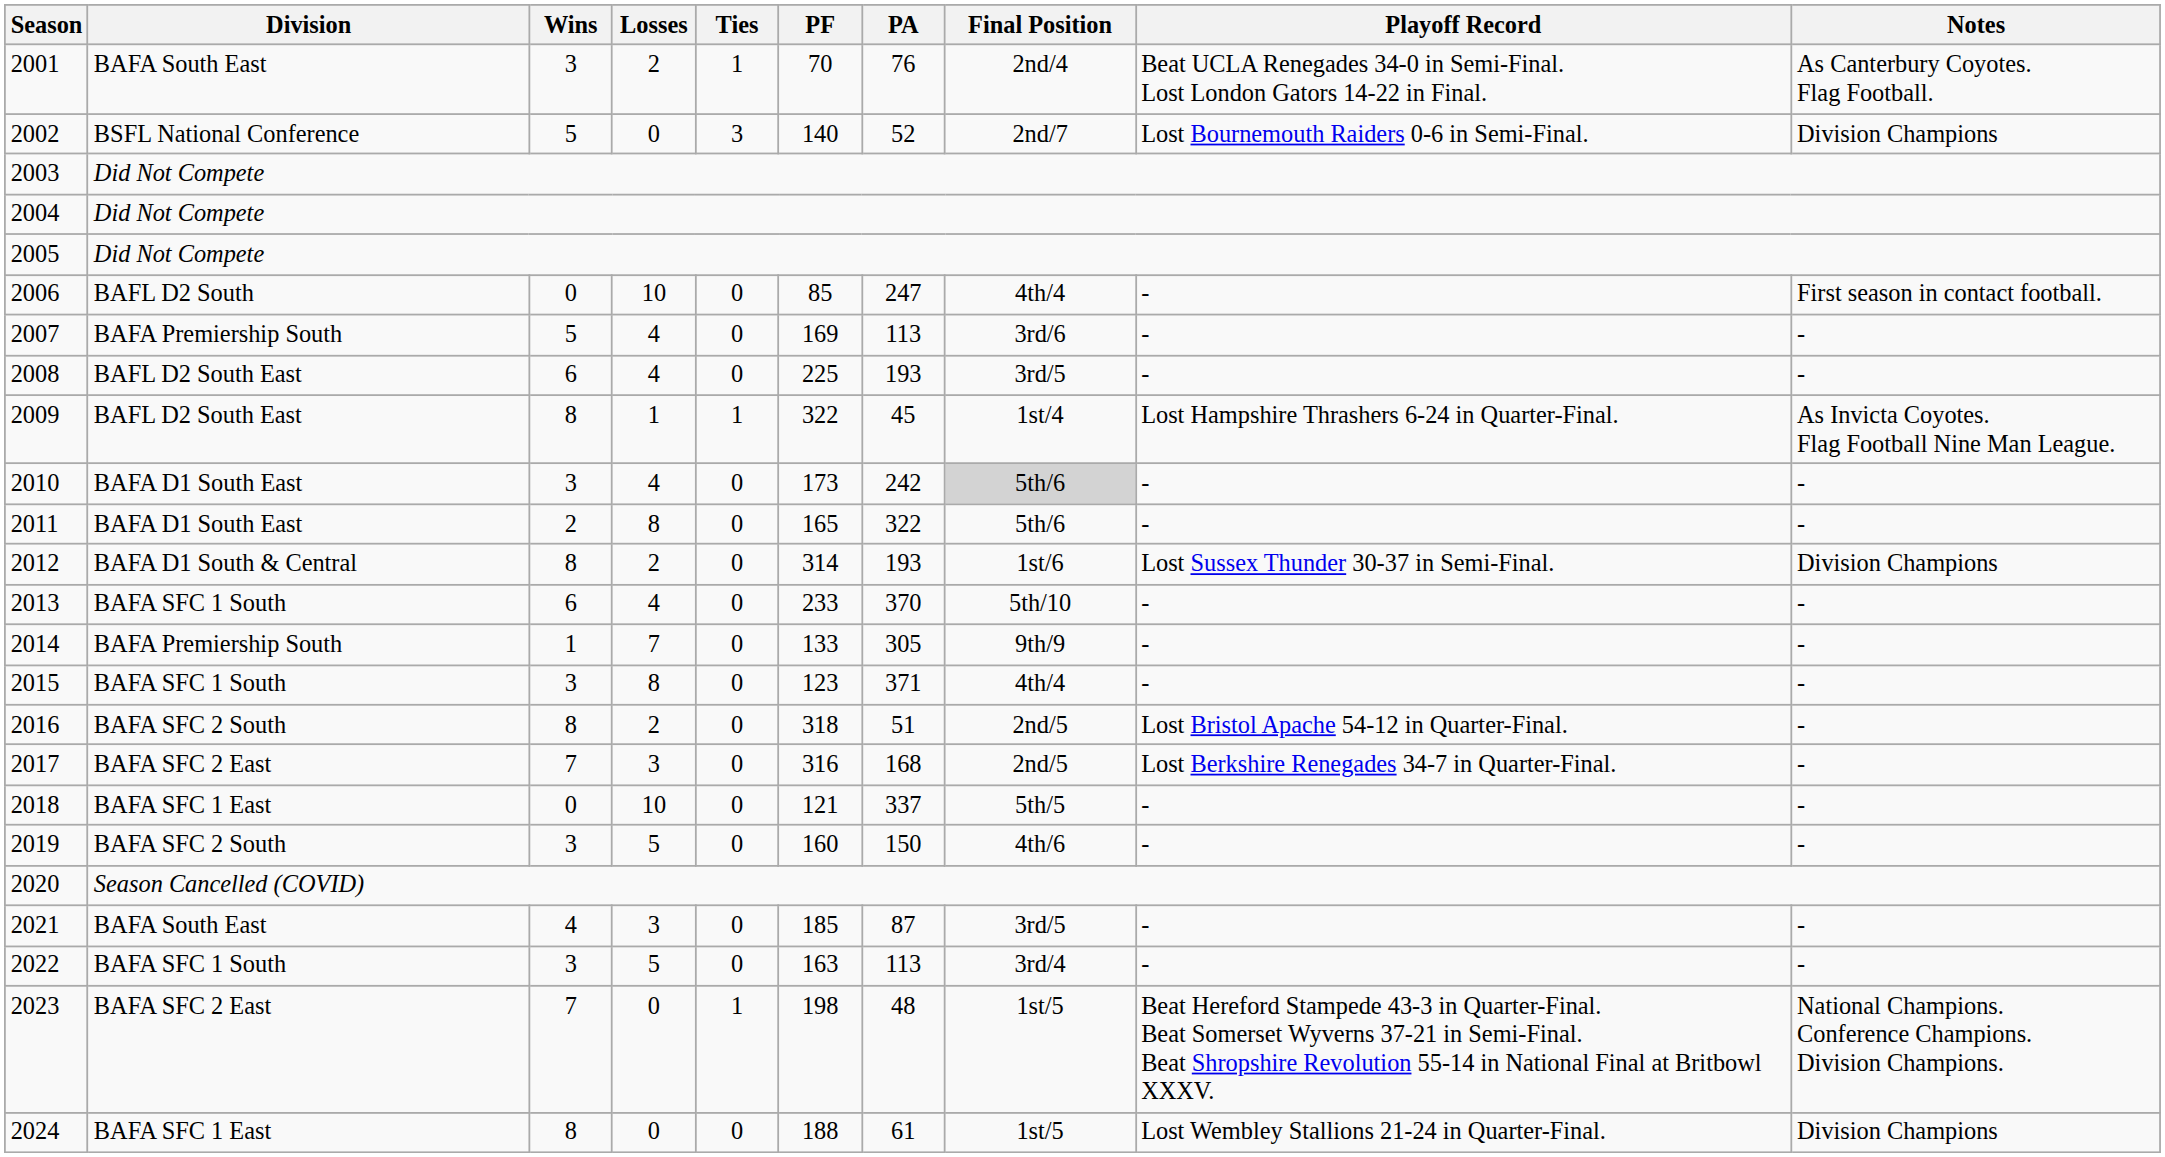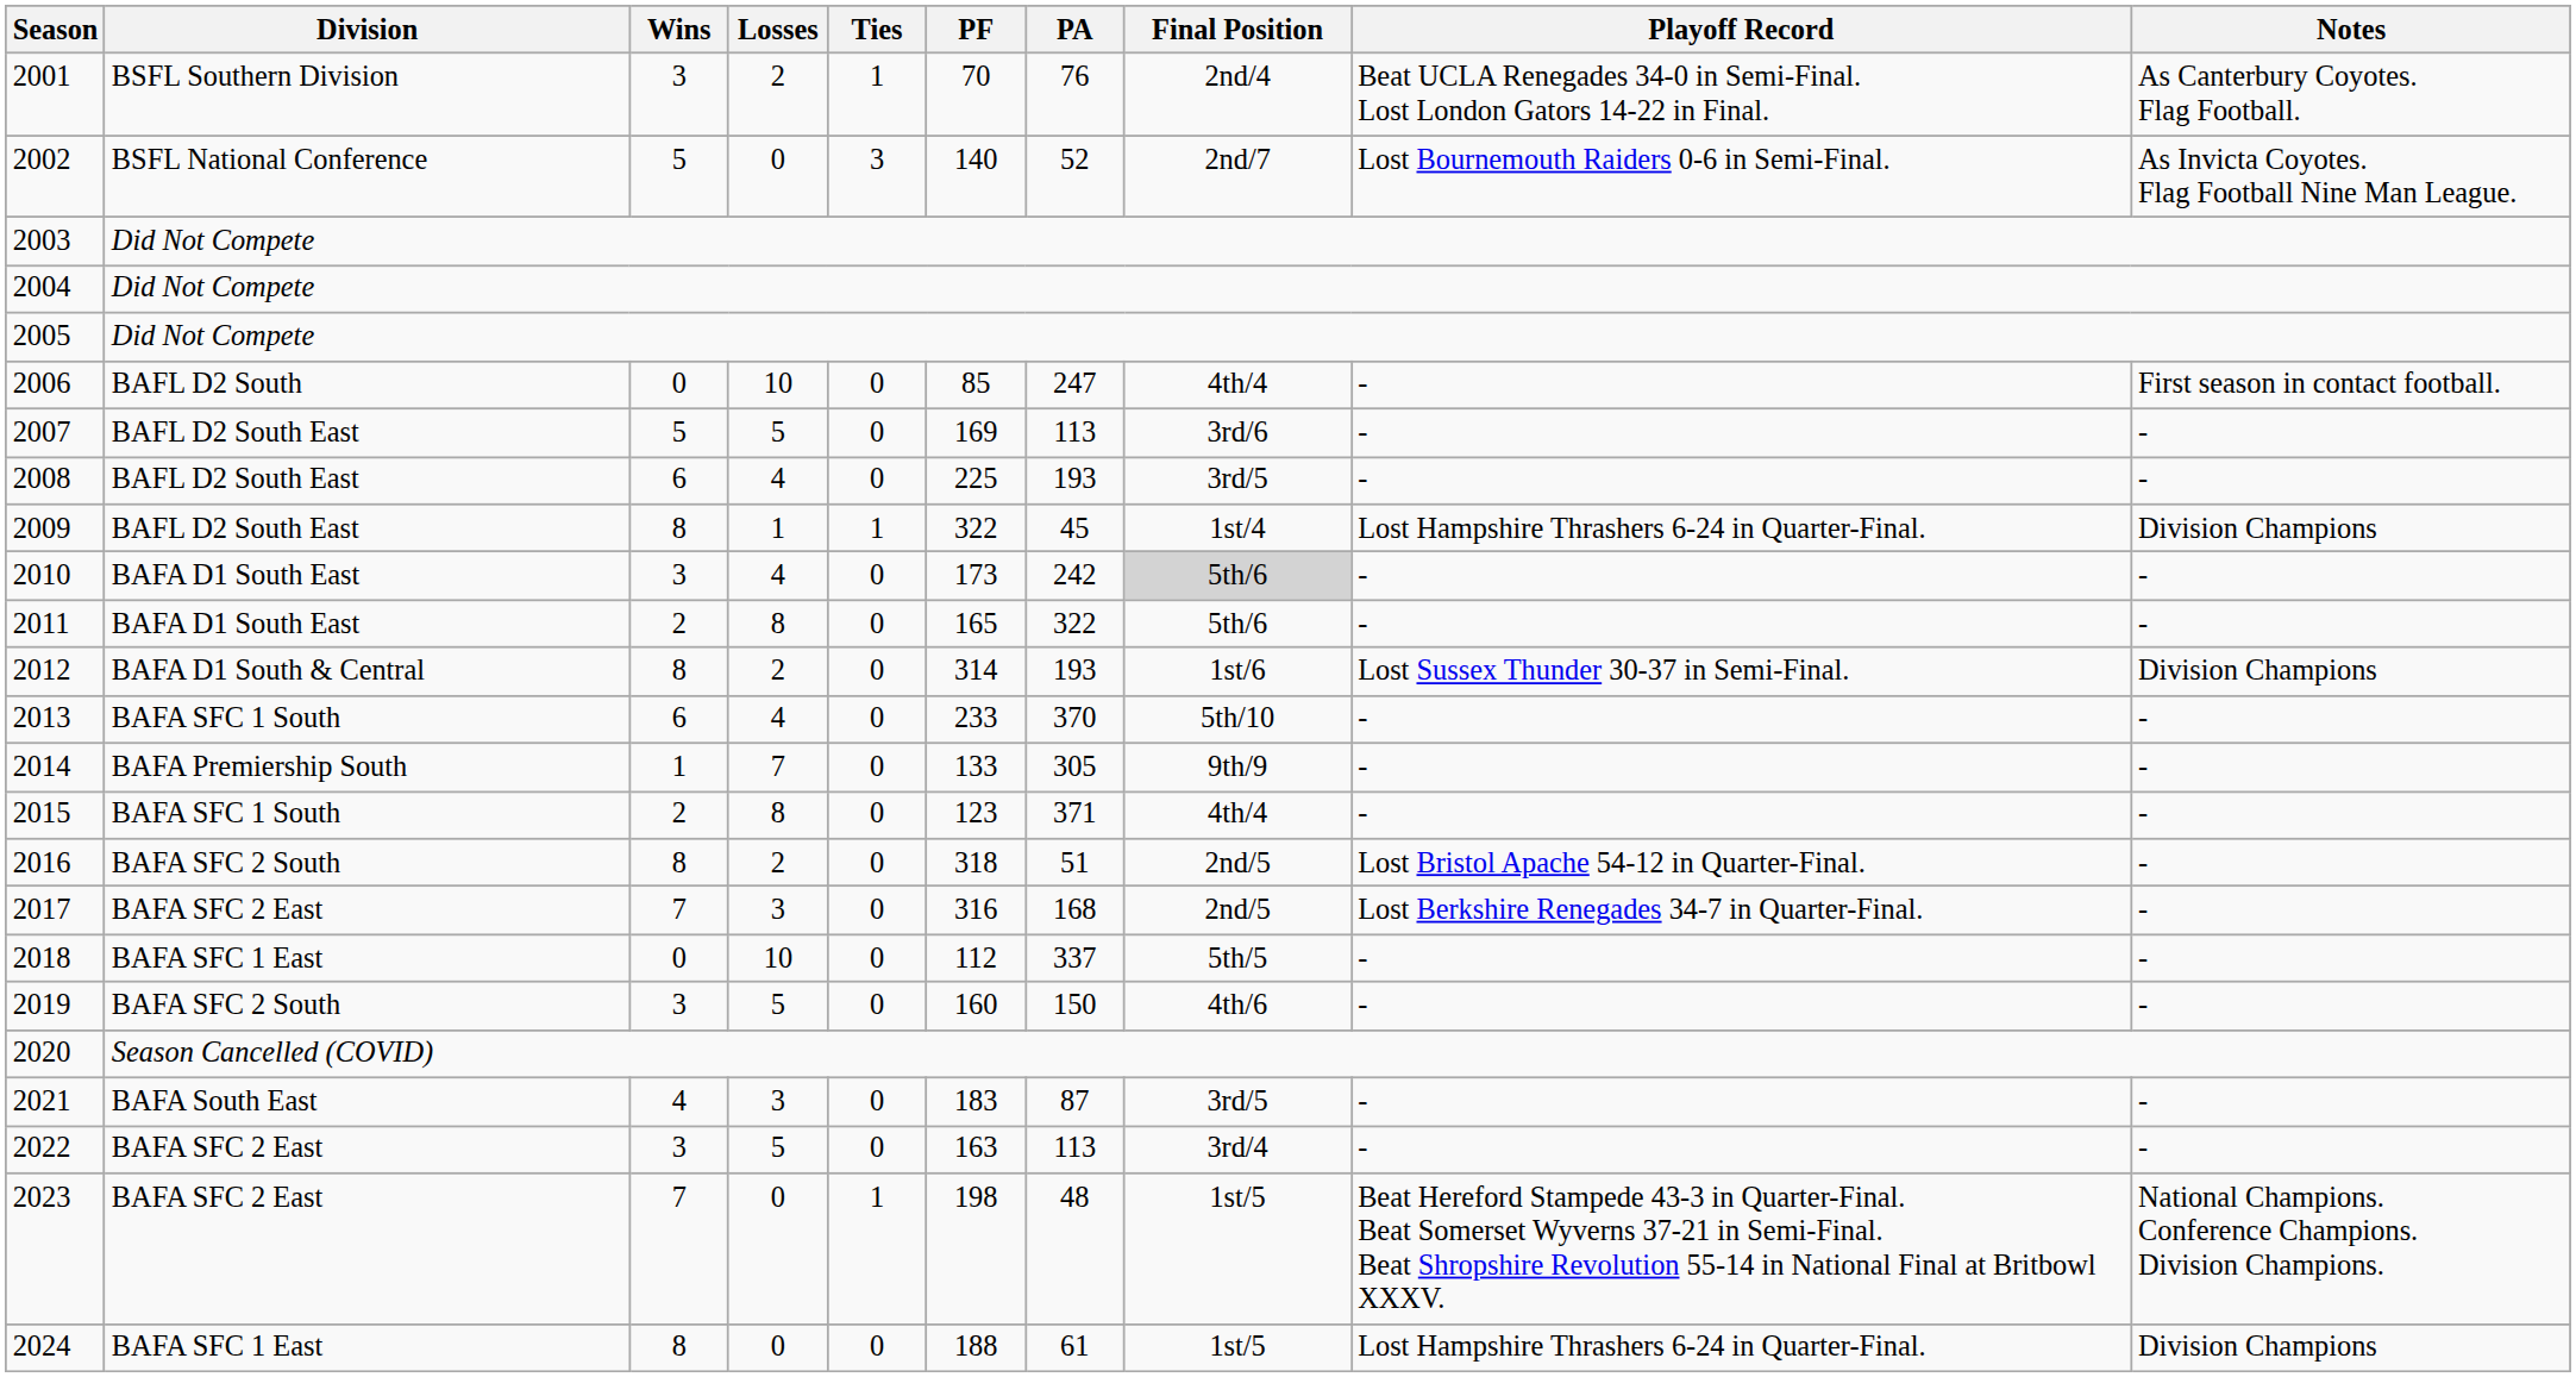2001 | Division: BAFA South East -> BSFL Southern Division
2002 | Notes: Division Champions -> As Invicta Coyotes. Flag Football Nine Man League.
2007 | Division: BAFA Premiership South -> BAFL D2 South East
2007 | Losses: 4 -> 5
2009 | Notes: As Invicta Coyotes. Flag Football Nine Man League. -> Division Champions
2015 | Wins: 3 -> 2
2018 | PF: 121 -> 112
2021 | PF: 185 -> 183
2022 | Division: BAFA SFC 1 South -> BAFA SFC 2 East
2024 | Playoff Record: Lost Wembley Stallions 21-24 in Quarter-Final. -> Lost Hampshire Thrashers 6-24 in Quarter-Final.
